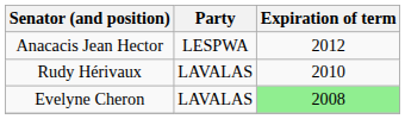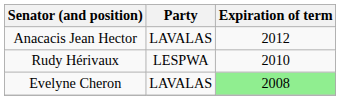Anacacis Jean Hector | Party: LESPWA -> LAVALAS
Rudy Hérivaux | Party: LAVALAS -> LESPWA
